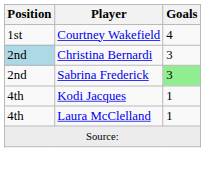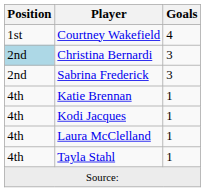Sabrina Frederick | Goals: lightgreen background -> no background
+ row: 4th | Katie Brennan | 1
+ row: 4th | Tayla Stahl | 1
